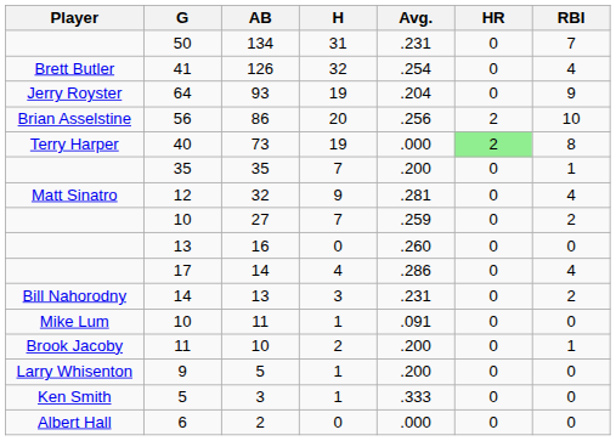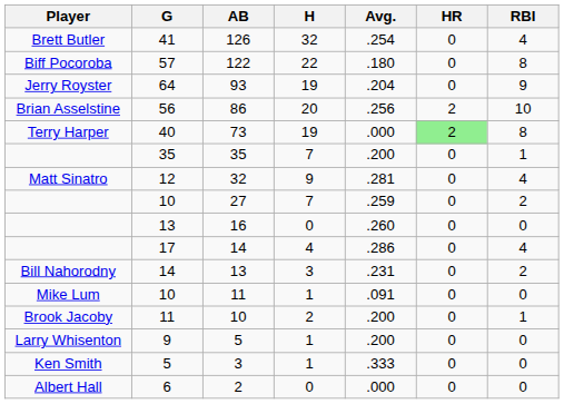- row: 50 | 134 | 31 | .231 | 0 | 7
+ row: Biff Pocoroba | 57 | 122 | 22 | .180 | 0 | 8
